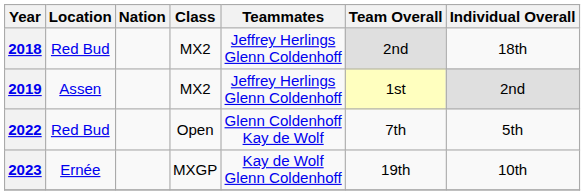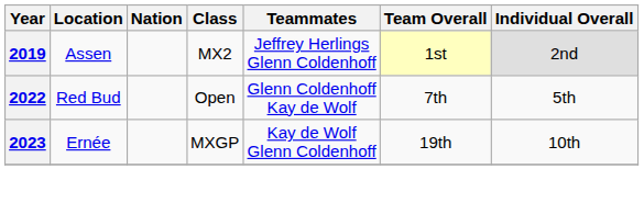- row: 2018 | Red Bud | MX2 | Jeffrey Herlings Glenn Coldenhoff | 2nd | 18th
